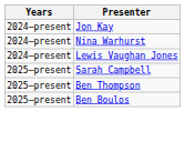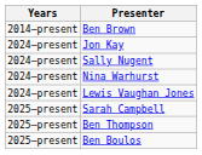+ row: 2014–present | Ben Brown
+ row: 2024–present | Sally Nugent
